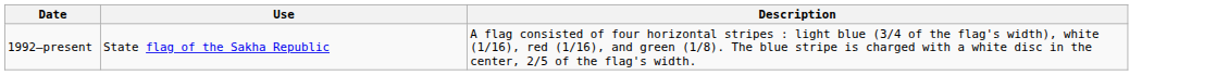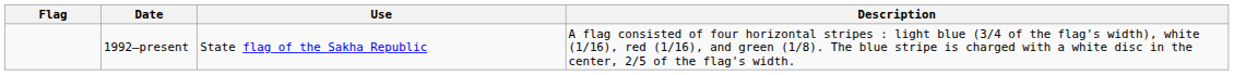+ column: Flag
